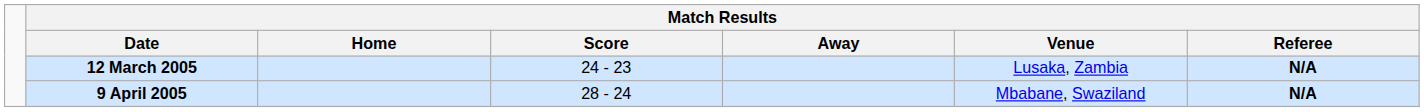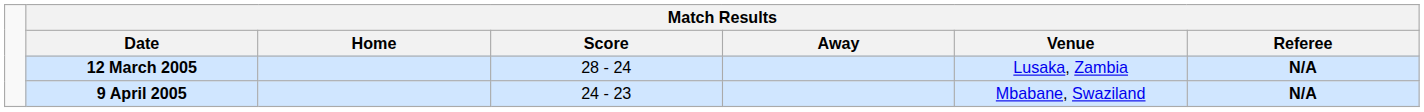12 March 2005 | Match Results / Score: 24 - 23 -> 28 - 24
9 April 2005 | Match Results / Score: 28 - 24 -> 24 - 23
